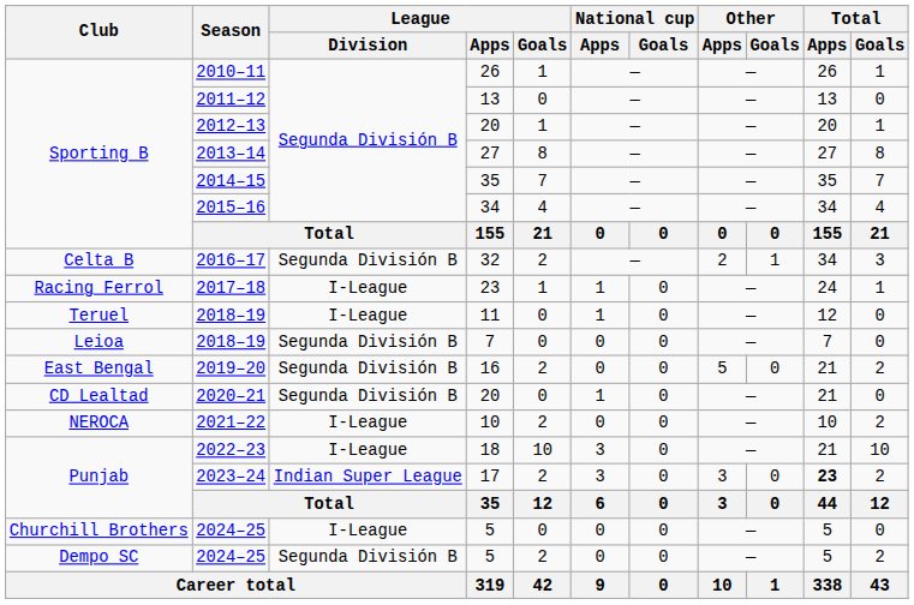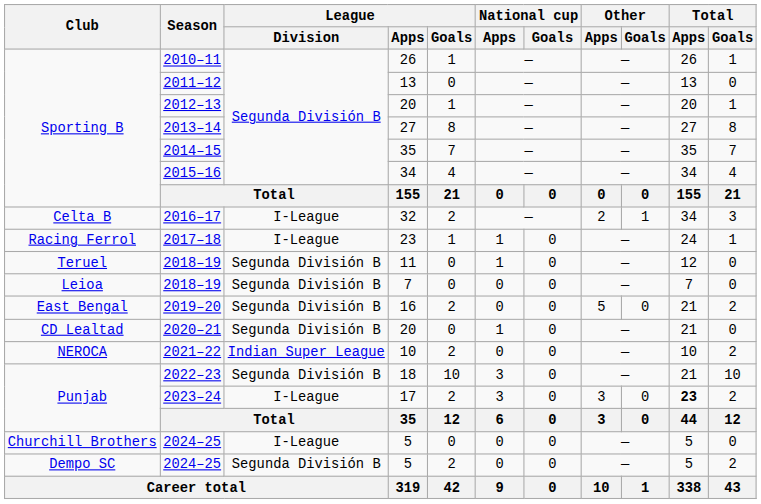2016–17 | League / Division: Segunda División B -> I-League
Teruel / 2018–19 | League / Division: I-League -> Segunda División B
2021–22 | League / Division: I-League -> Indian Super League
2022–23 | League / Division: I-League -> Segunda División B
2023–24 | League / Division: Indian Super League -> I-League
